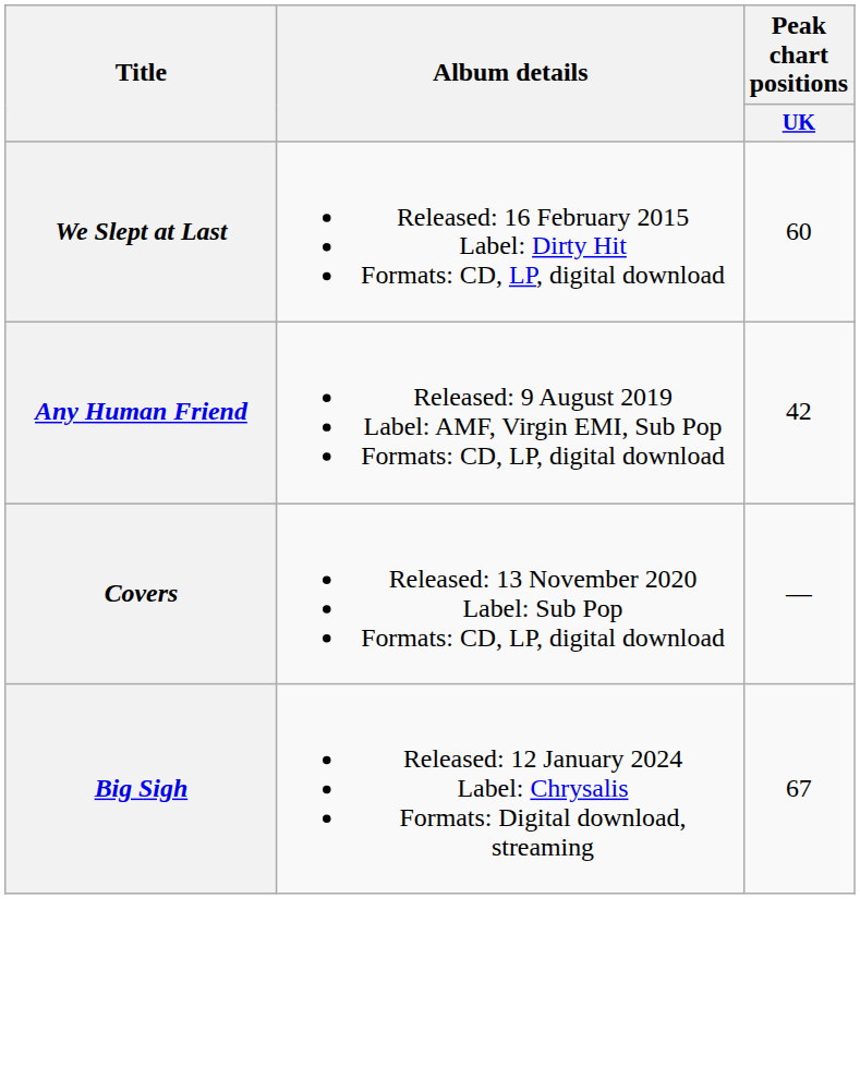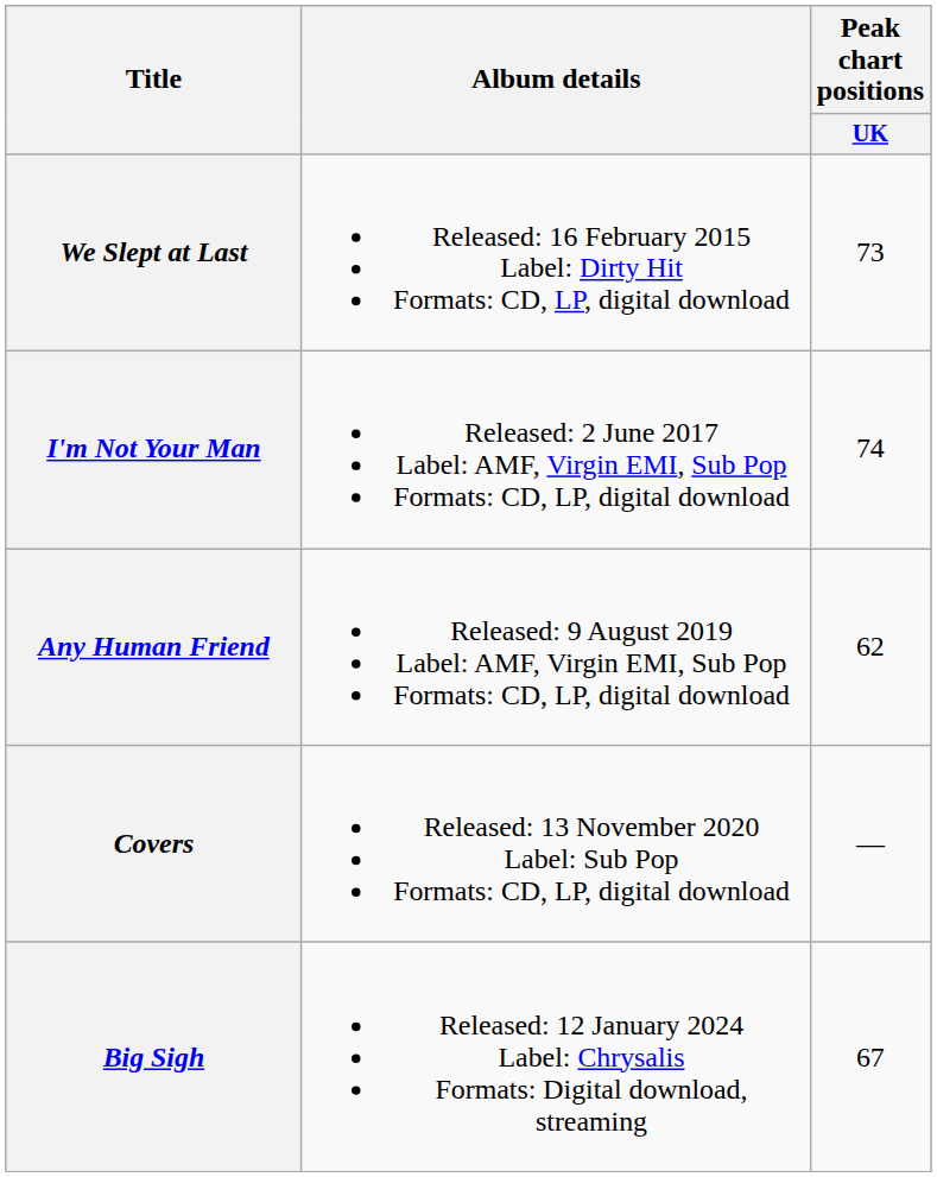We Slept at Last | Peak chart positions / UK: 60 -> 73
+ row: I'm Not Your Man | Released: 2 June 2017 Label: AMF, Virgin EMI, Sub Pop Formats: CD, LP, digital download | 74
Any Human Friend | Peak chart positions / UK: 42 -> 62
